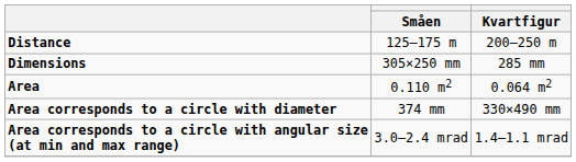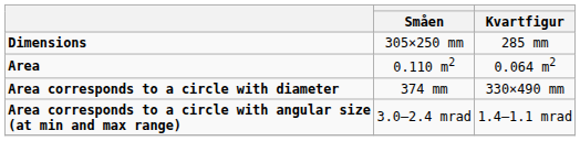- row: Distance | 125–175 m | 200–250 m
